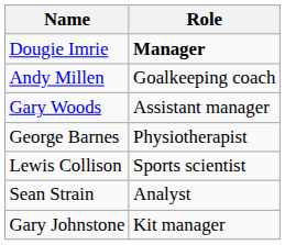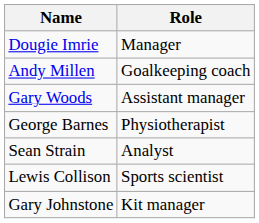Dougie Imrie | Role: bold -> normal
rows swapped: Lewis Collison <-> Sean Strain
